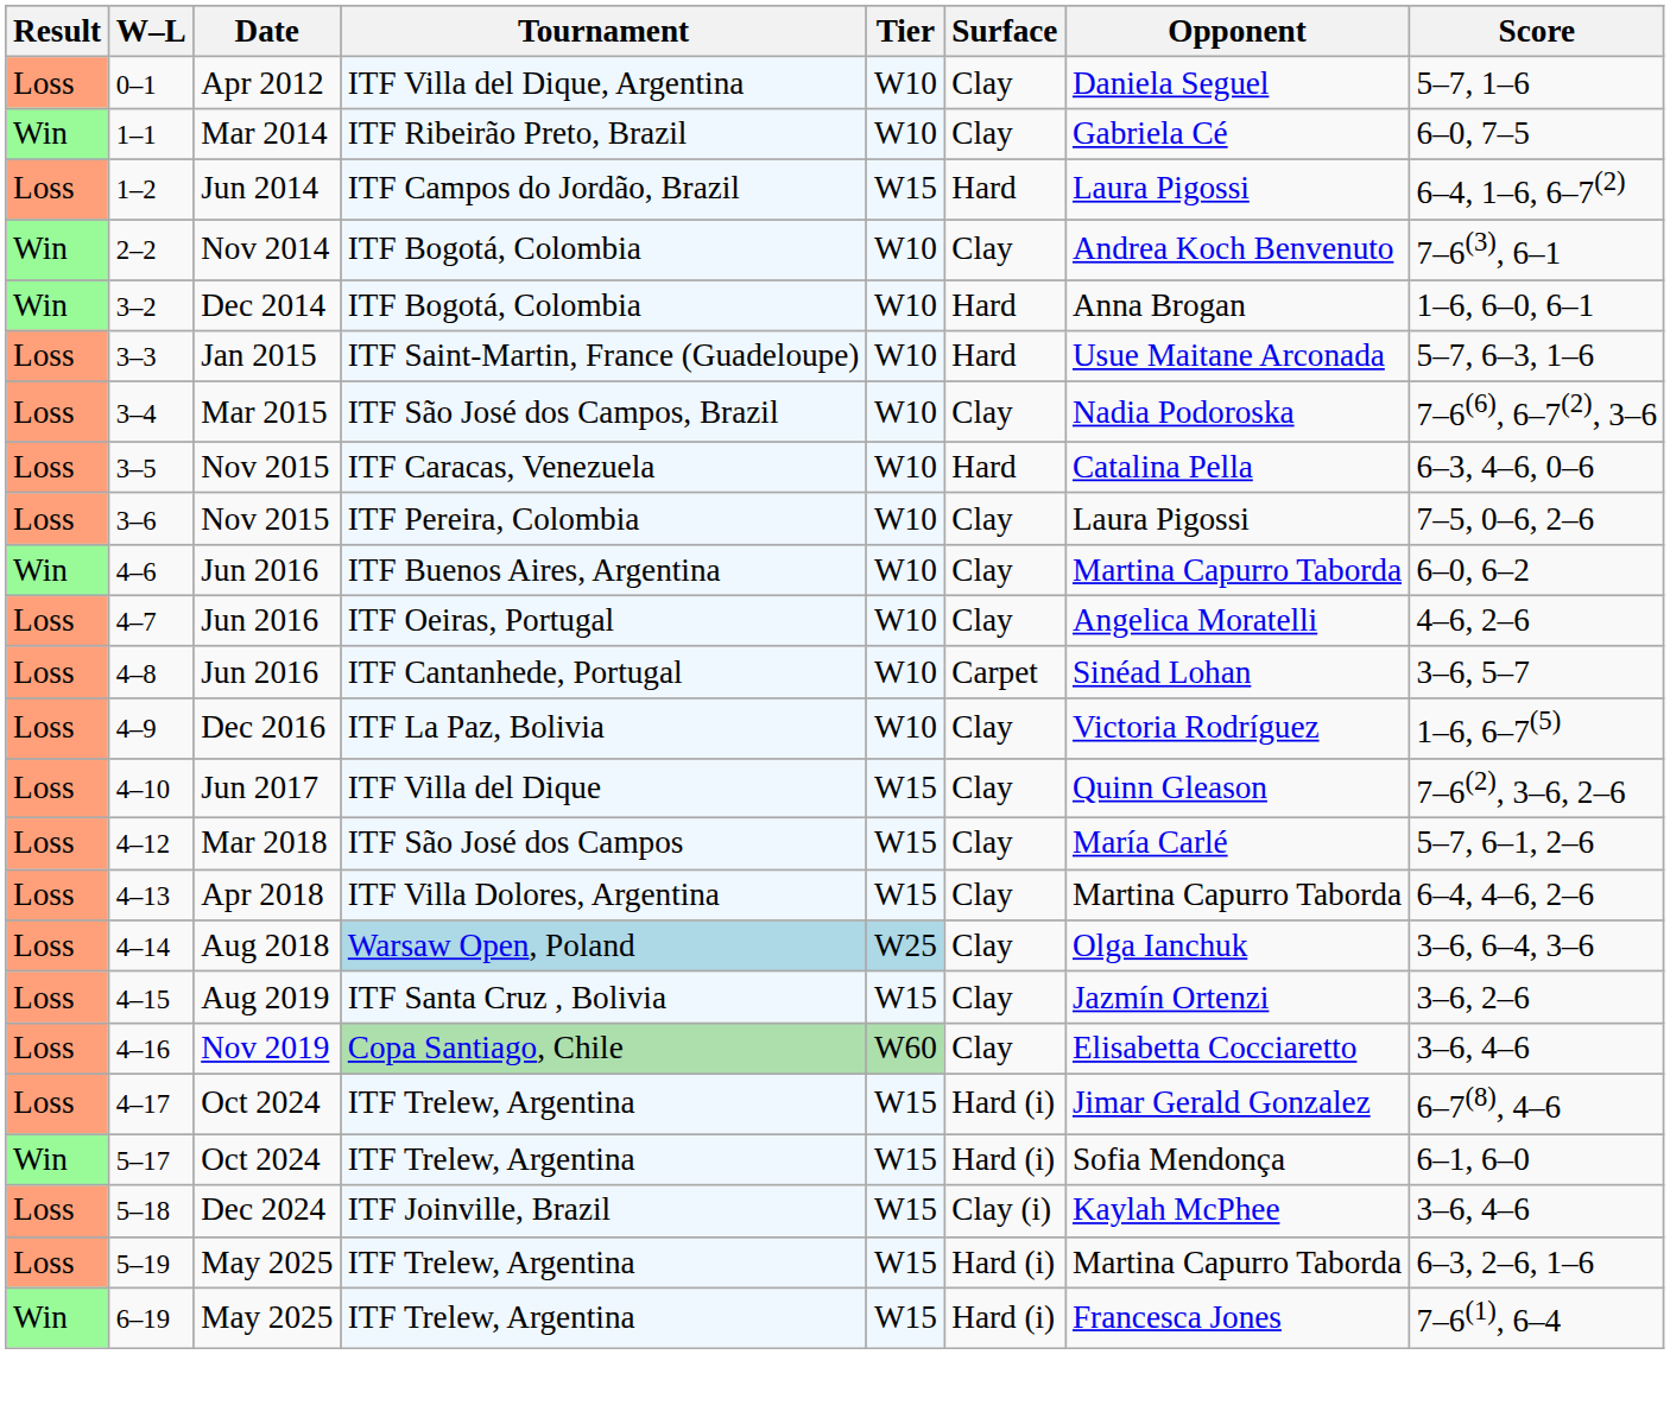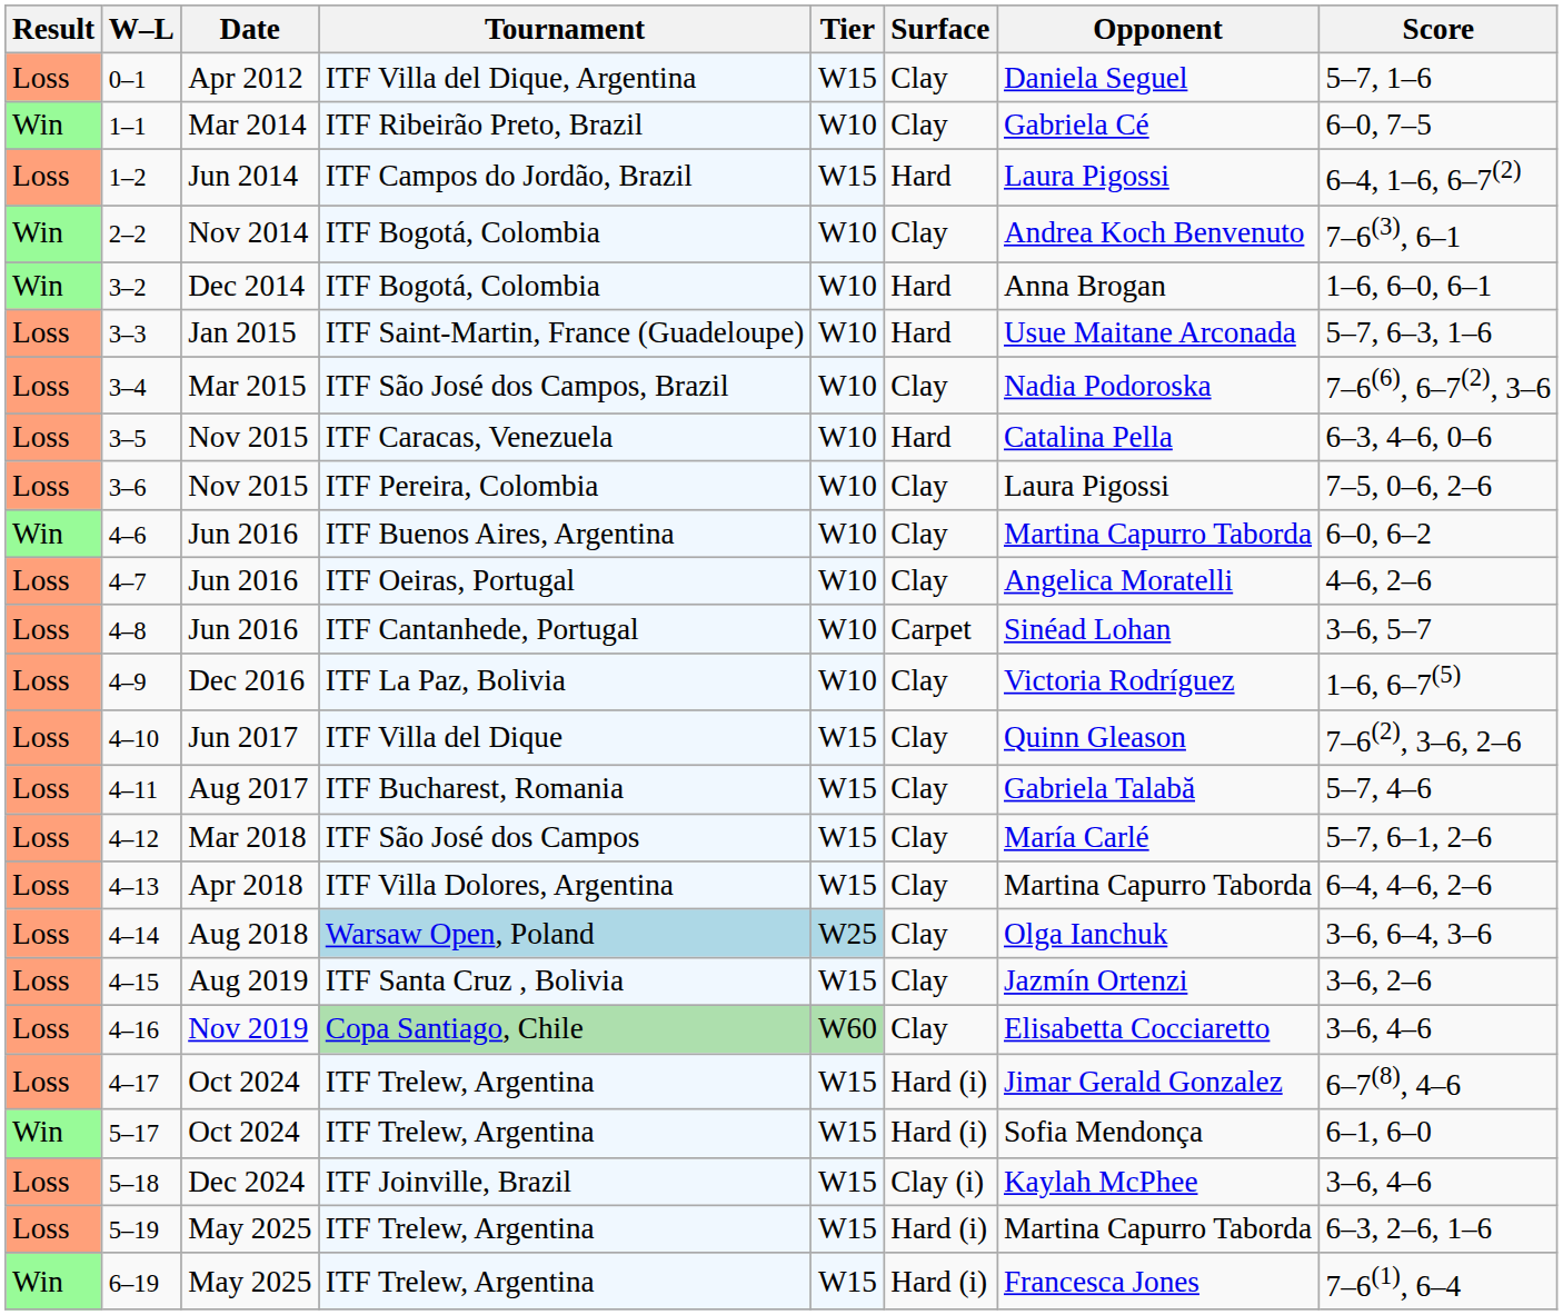0–1 | Tier: W10 -> W15
+ row: Loss | 4–11 | Aug 2017 | ITF Bucharest, Romania | W15 | Clay | Gabriela Talabă | 5–7, 4–6
